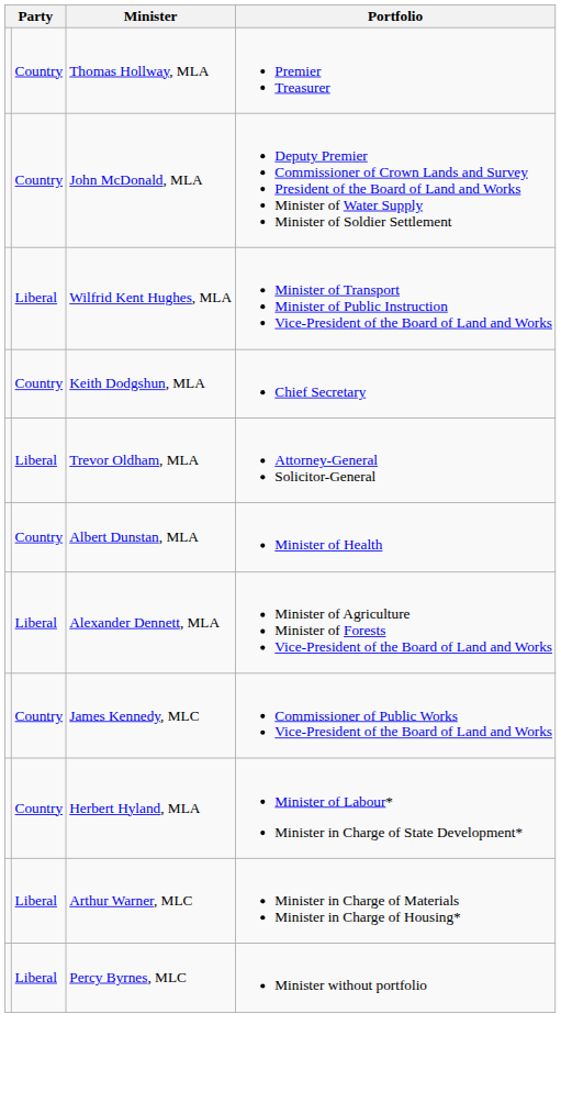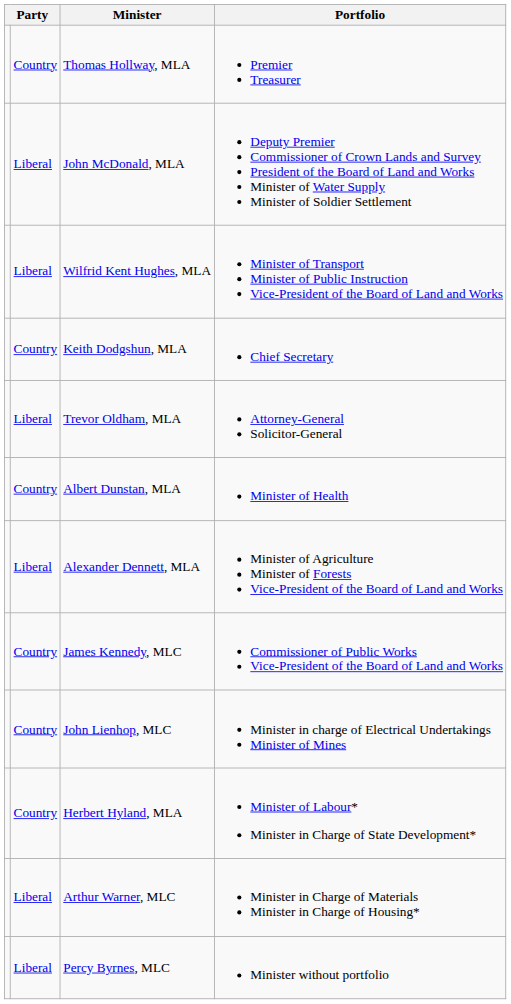John McDonald, MLA | column 2: Country -> Liberal
+ row: Country | John Lienhop, MLC | Minister in charge of Electrical Undertakings Minister of Mines
